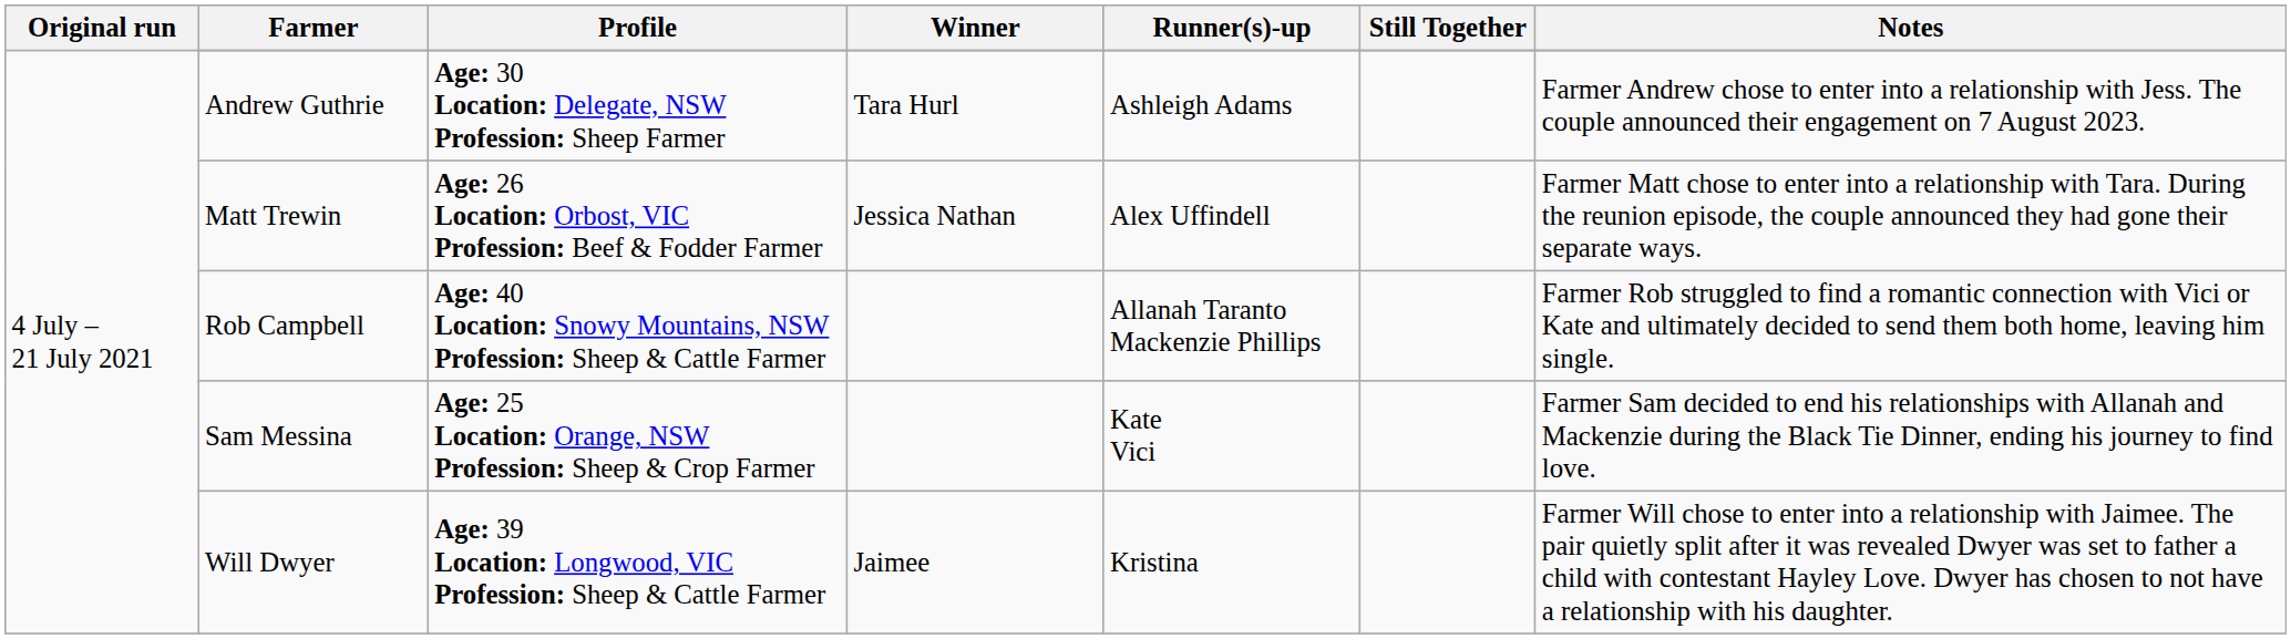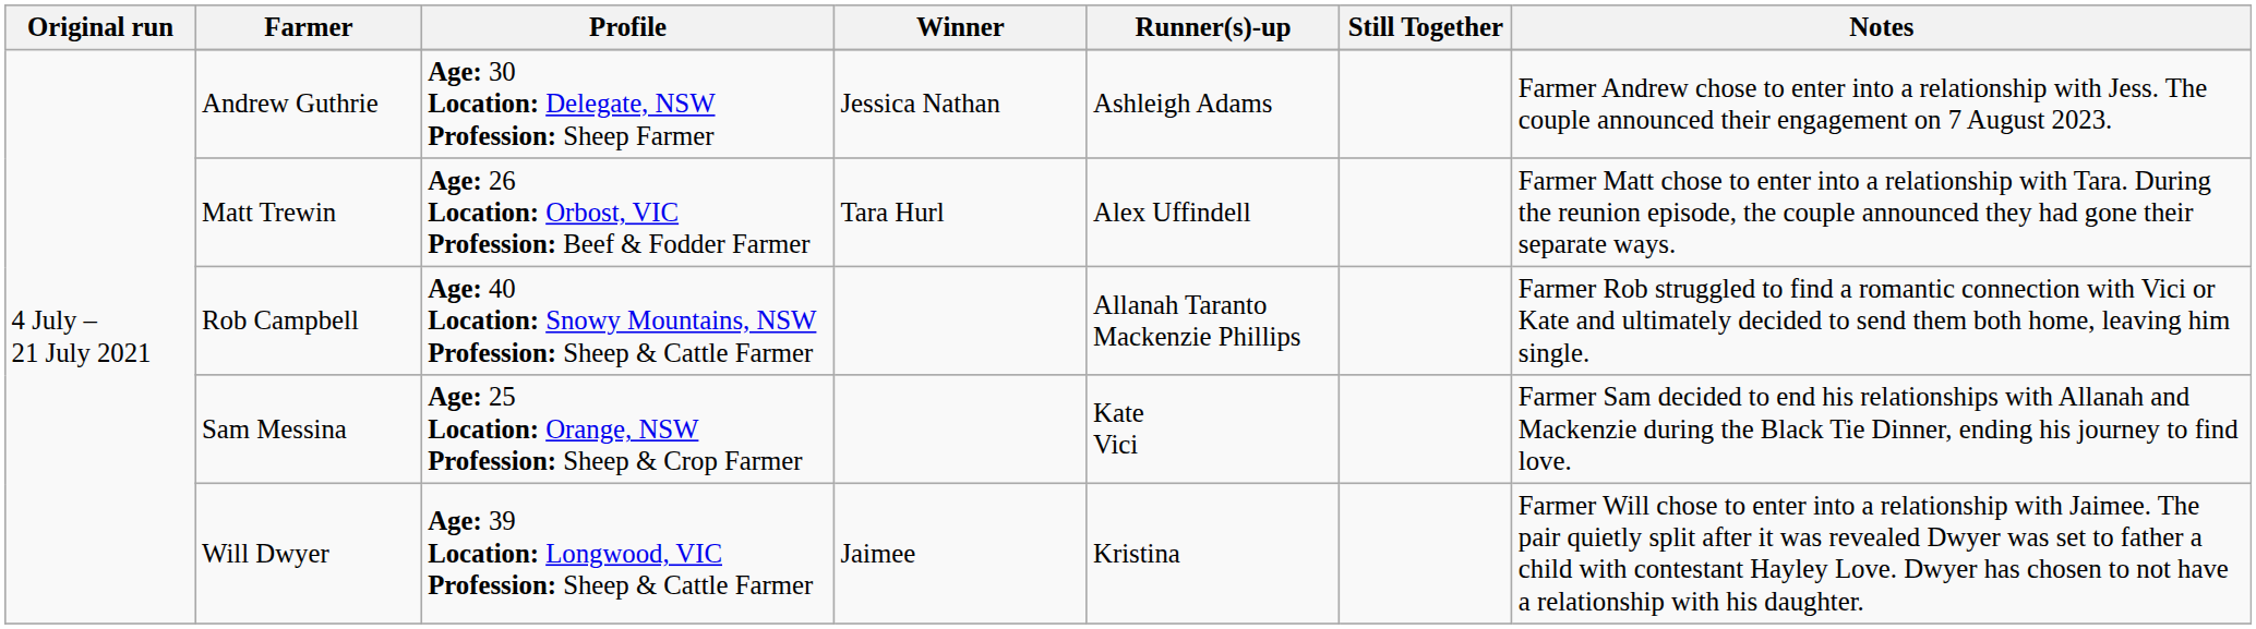Andrew Guthrie | Winner: Tara Hurl -> Jessica Nathan
Matt Trewin | Winner: Jessica Nathan -> Tara Hurl
